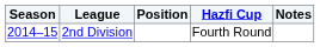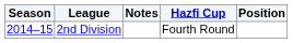columns swapped: Position <-> Notes
